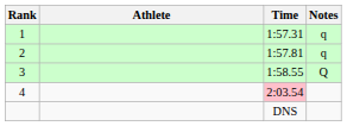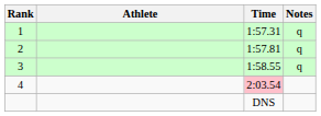3 | Notes: Q -> q
